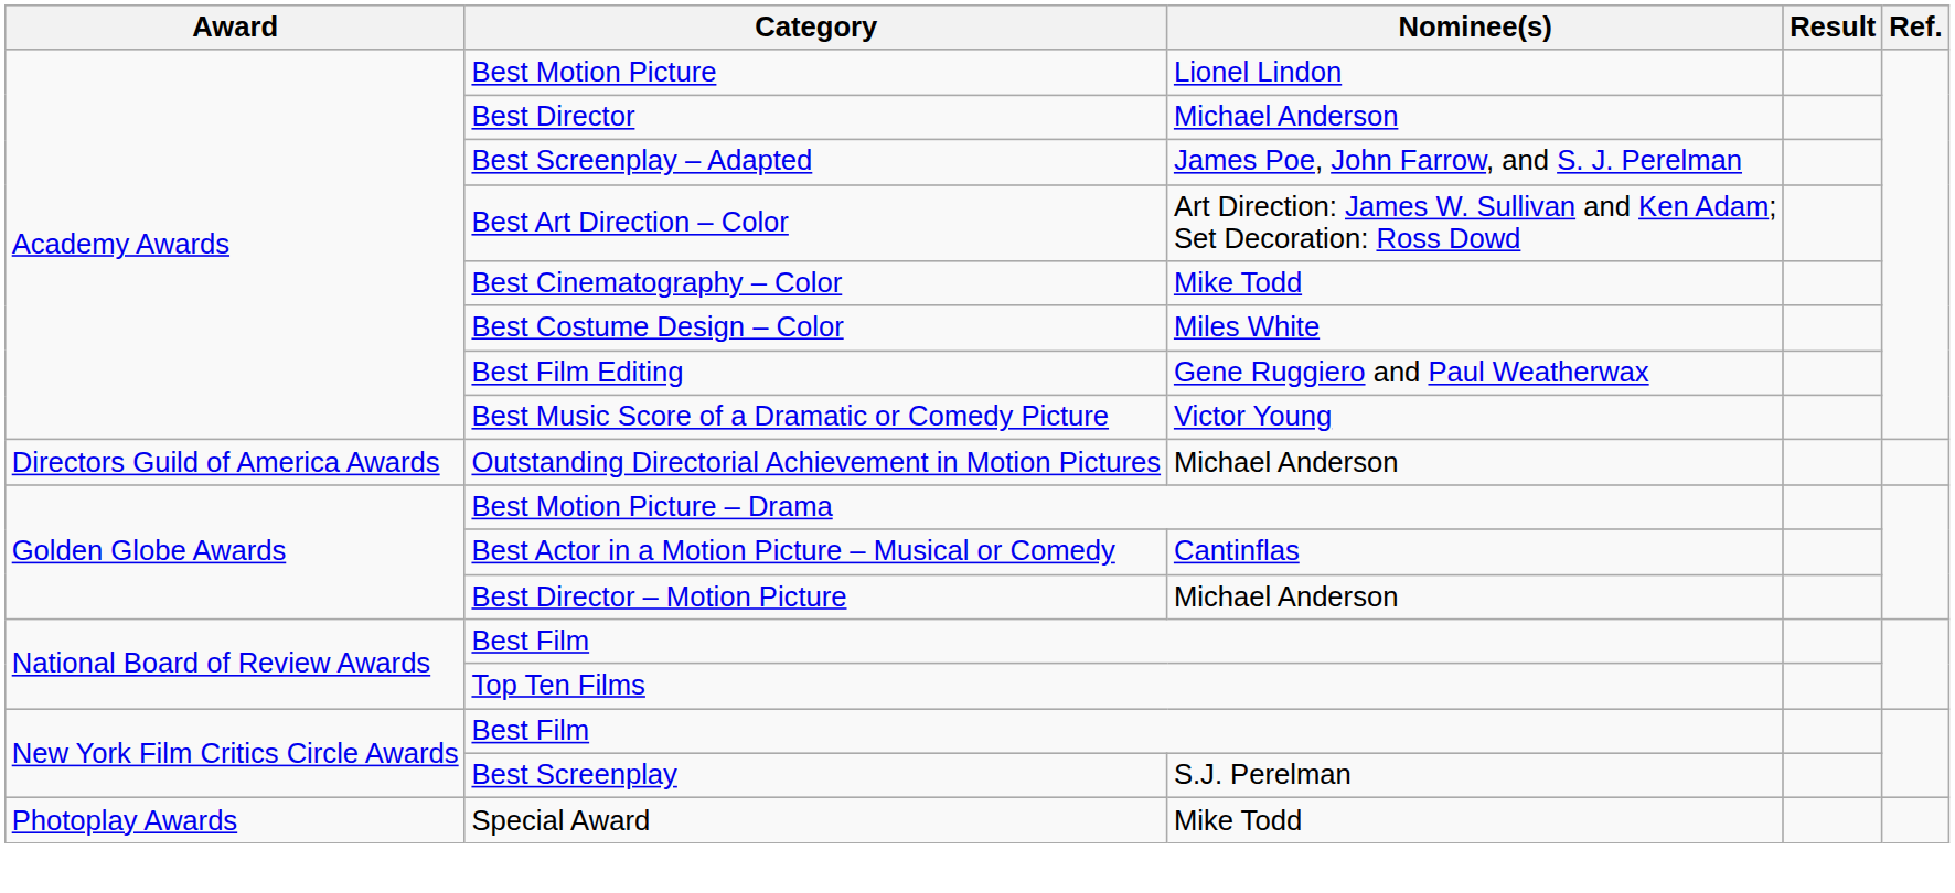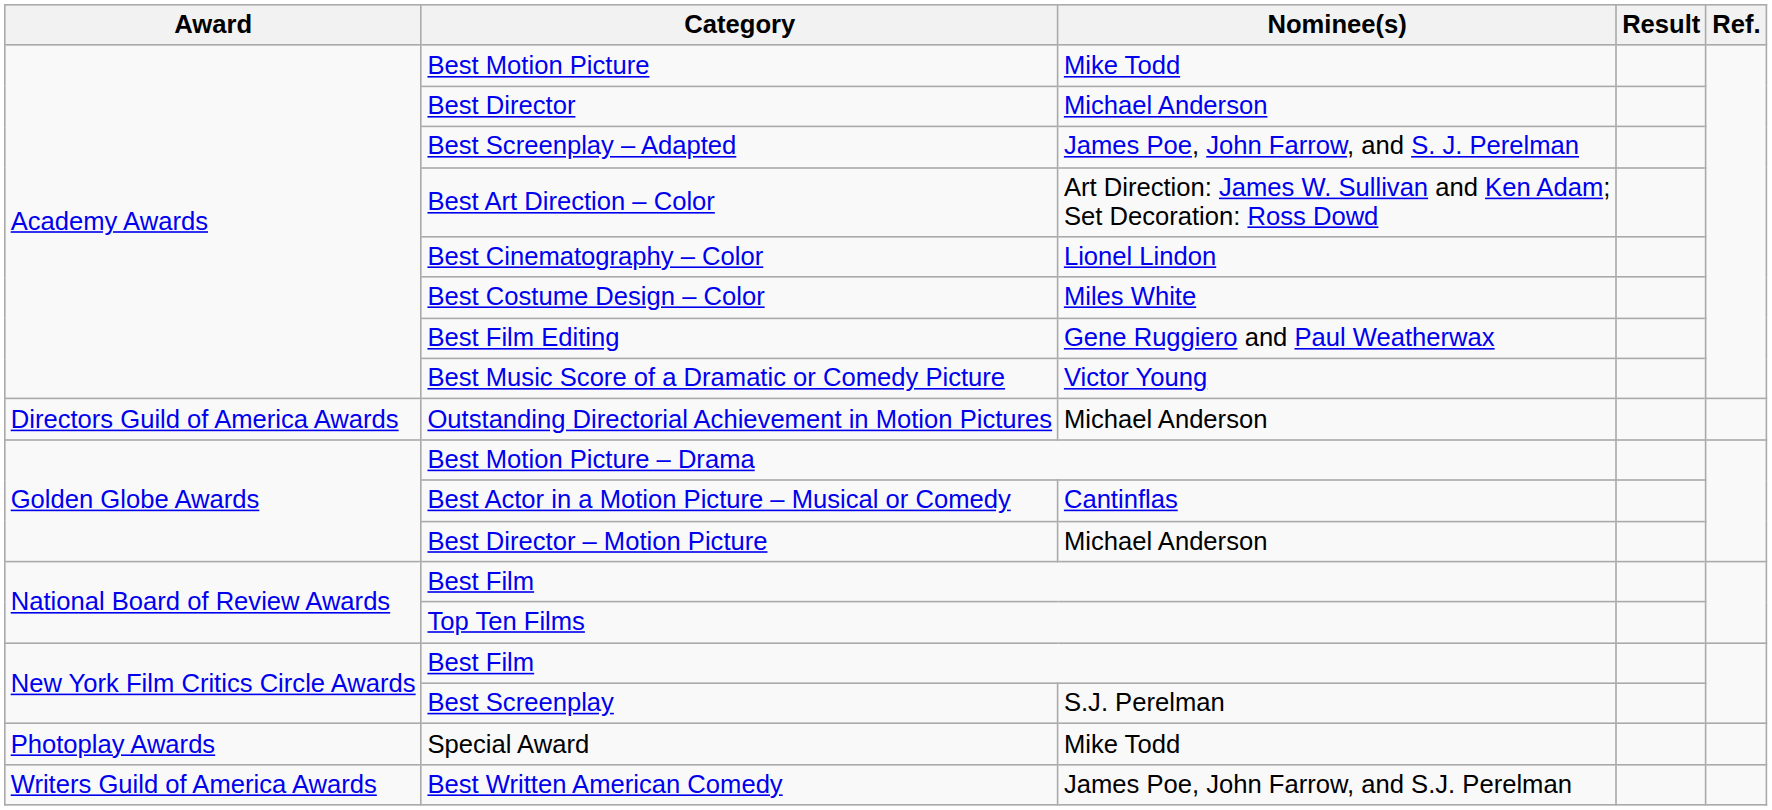Best Motion Picture | Nominee(s): Lionel Lindon -> Mike Todd
Best Cinematography – Color | Nominee(s): Mike Todd -> Lionel Lindon
+ row: Writers Guild of America Awards | Best Written American Comedy | James Poe, John Farrow, and S.J. Perelman
